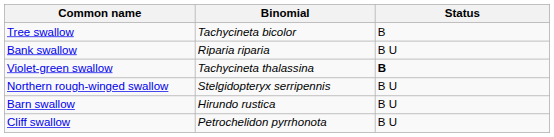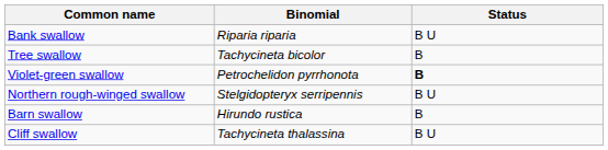rows swapped: Bank swallow <-> Tree swallow
Violet-green swallow | Binomial: Tachycineta thalassina -> Petrochelidon pyrrhonota
Barn swallow | Status: B U -> B
Cliff swallow | Binomial: Petrochelidon pyrrhonota -> Tachycineta thalassina
